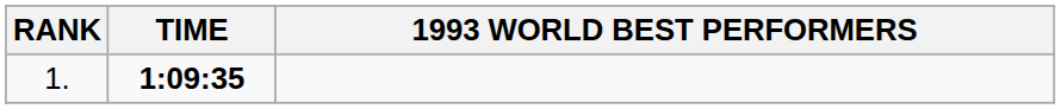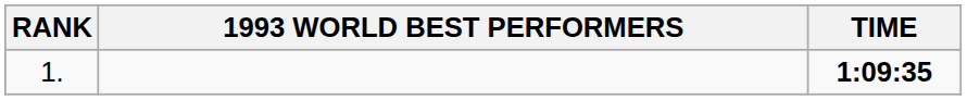columns swapped: 1993 WORLD BEST PERFORMERS <-> TIME
